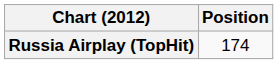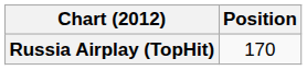Russia Airplay (TopHit) | Position: 174 -> 170
